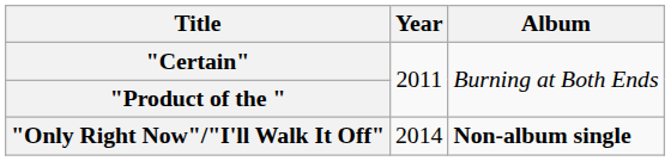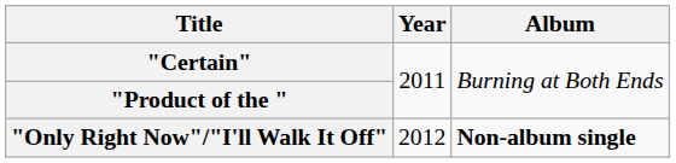"Only Right Now"/"I'll Walk It Off" | Year: 2014 -> 2012
